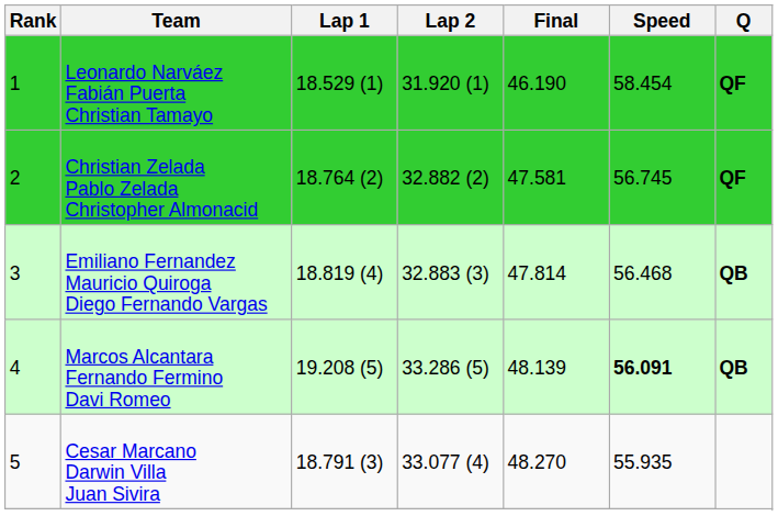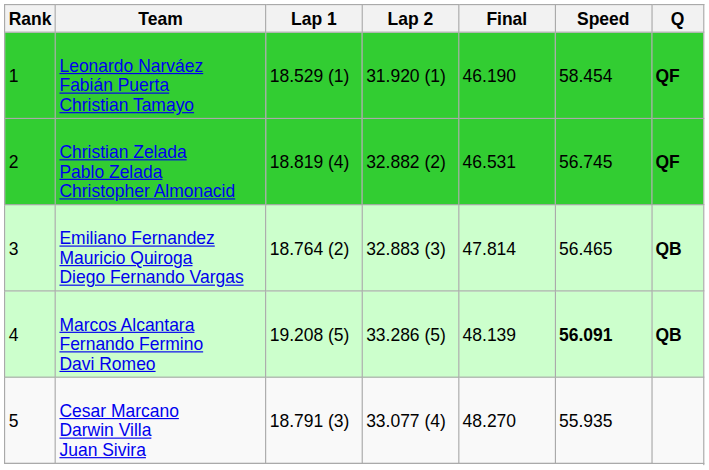Christian Zelada Pablo Zelada Christopher Almonacid | Lap 1: 18.764 (2) -> 18.819 (4)
Christian Zelada Pablo Zelada Christopher Almonacid | Final: 47.581 -> 46.531
Emiliano Fernandez Mauricio Quiroga Diego Fernando Vargas | Lap 1: 18.819 (4) -> 18.764 (2)
Emiliano Fernandez Mauricio Quiroga Diego Fernando Vargas | Speed: 56.468 -> 56.465
